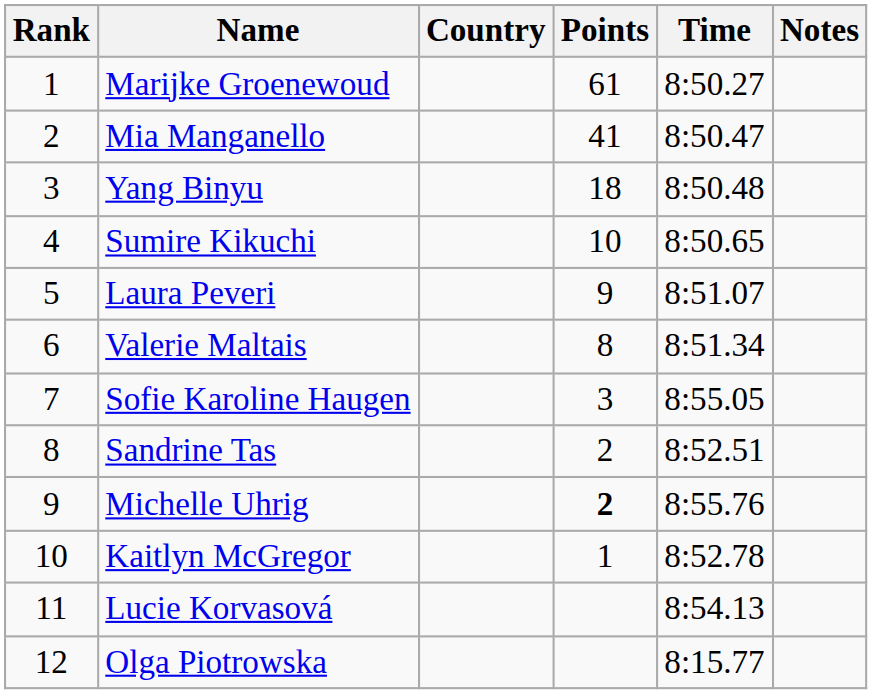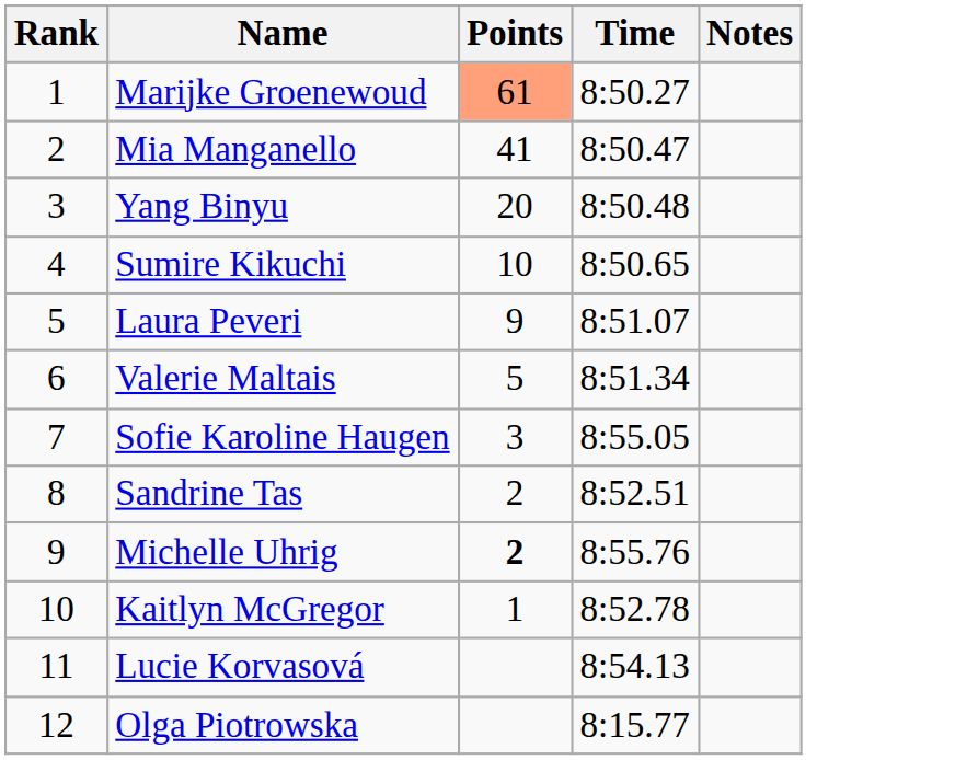- column: Country
Marijke Groenewoud | Points: no background -> lightsalmon background
Yang Binyu | Points: 18 -> 20
Valerie Maltais | Points: 8 -> 5
